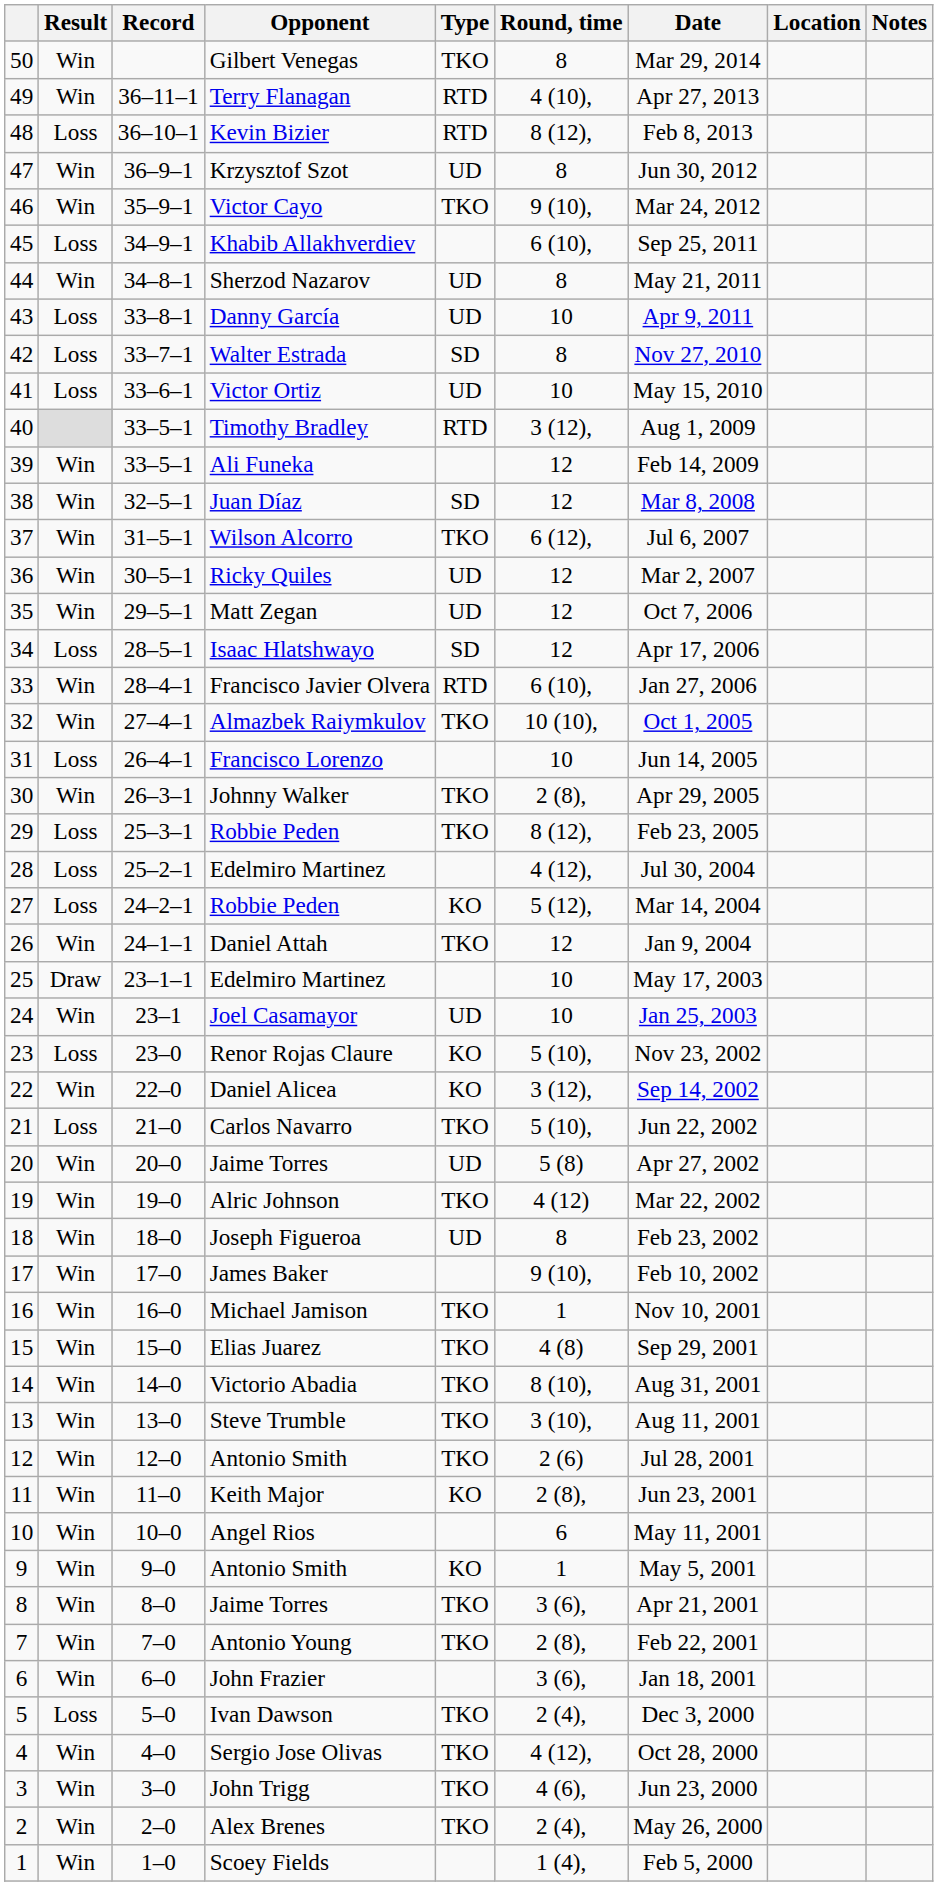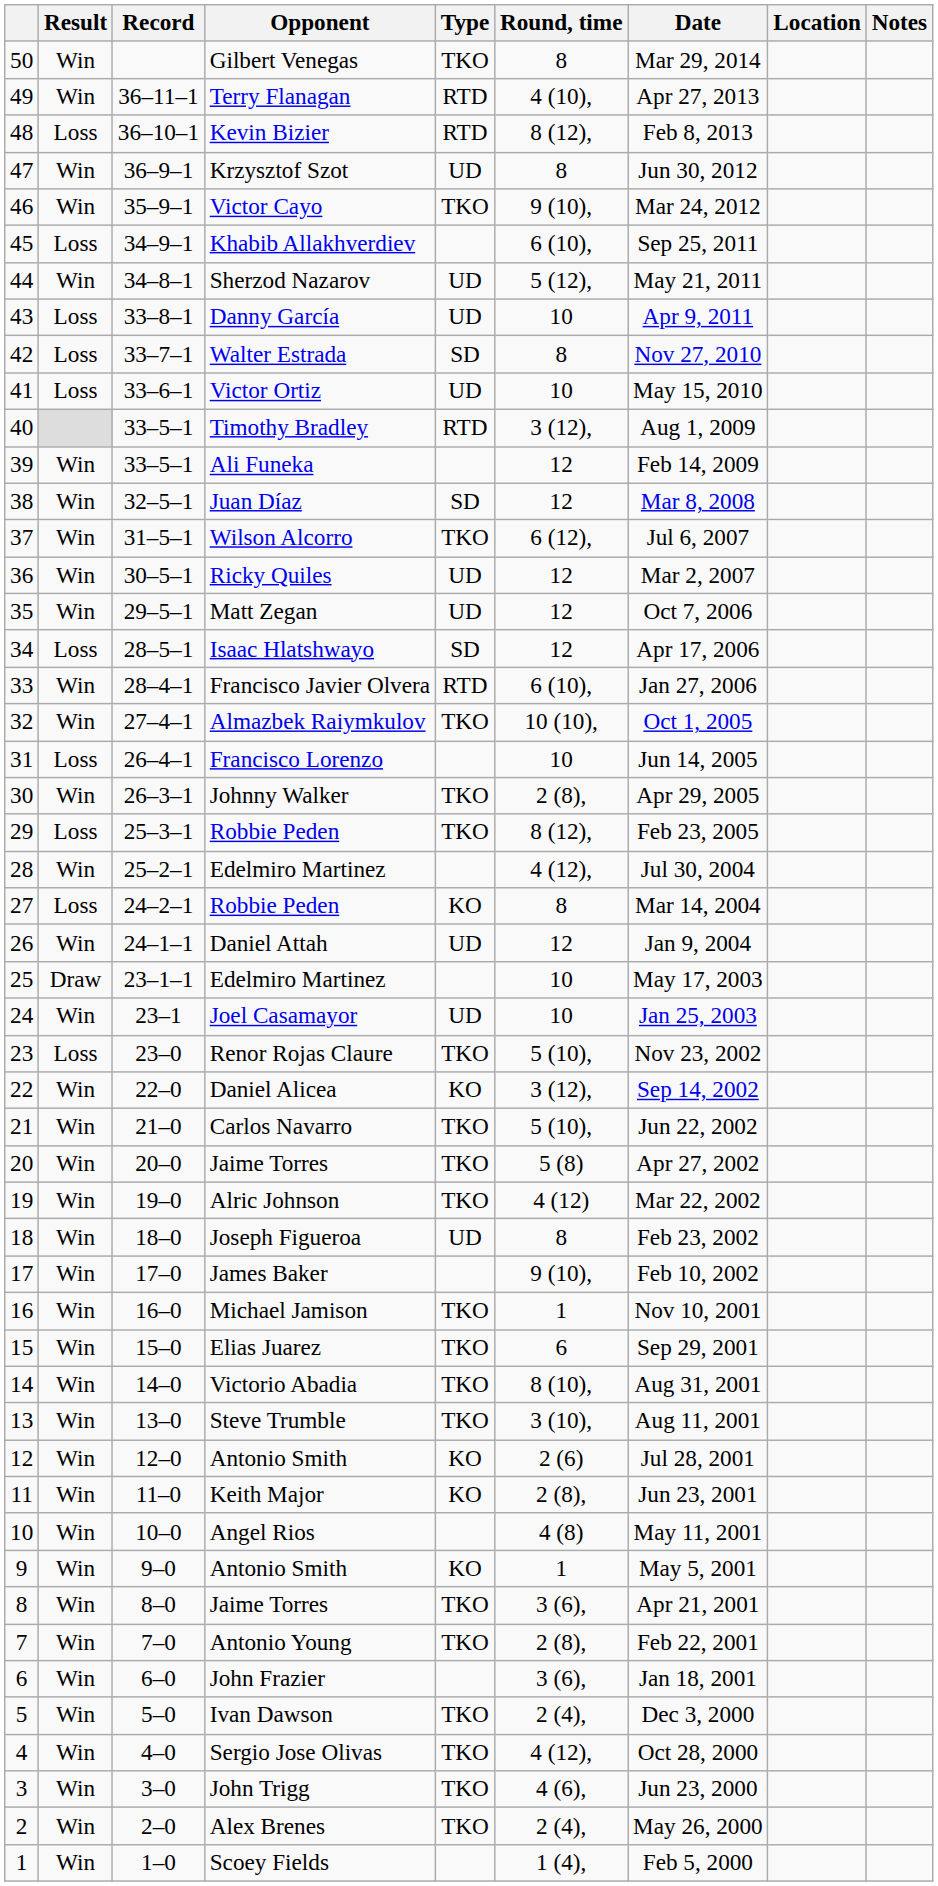Sherzod Nazarov | Round, time: 8 -> 5 (12),
28 / Edelmiro Martinez | Result: Loss -> Win
27 / Robbie Peden | Round, time: 5 (12), -> 8
Daniel Attah | Type: TKO -> UD
Renor Rojas Claure | Type: KO -> TKO
Carlos Navarro | Result: Loss -> Win
20 / Jaime Torres | Type: UD -> TKO
Elias Juarez | Round, time: 4 (8) -> 6
12 / Antonio Smith | Type: TKO -> KO
Angel Rios | Round, time: 6 -> 4 (8)
Ivan Dawson | Result: Loss -> Win
